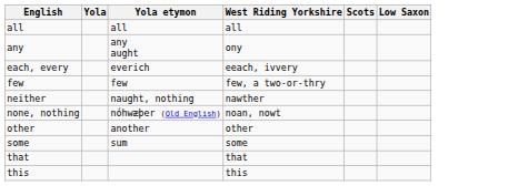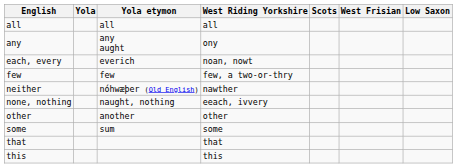+ column: West Frisian
each, every | West Riding Yorkshire: eeach, ivvery -> noan, nowt
neither | Yola etymon: naught, nothing -> nóhwæþer (Old English)
none, nothing | Yola etymon: nóhwæþer (Old English) -> naught, nothing
none, nothing | West Riding Yorkshire: noan, nowt -> eeach, ivvery
